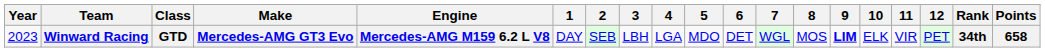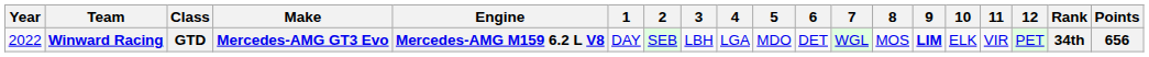Winward Racing | Year: 2023 -> 2022
Winward Racing | Points: 658 -> 656
